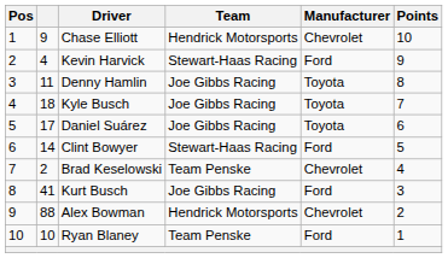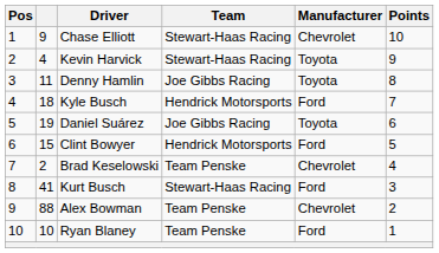Chase Elliott | Team: Hendrick Motorsports -> Stewart-Haas Racing
Kevin Harvick | Manufacturer: Ford -> Toyota
Kyle Busch | Team: Joe Gibbs Racing -> Hendrick Motorsports
Kyle Busch | Manufacturer: Toyota -> Ford
Daniel Suárez | column 2: 17 -> 19
Clint Bowyer | column 2: 14 -> 15
Clint Bowyer | Team: Stewart-Haas Racing -> Hendrick Motorsports
Kurt Busch | Team: Joe Gibbs Racing -> Stewart-Haas Racing
Alex Bowman | Team: Hendrick Motorsports -> Team Penske
